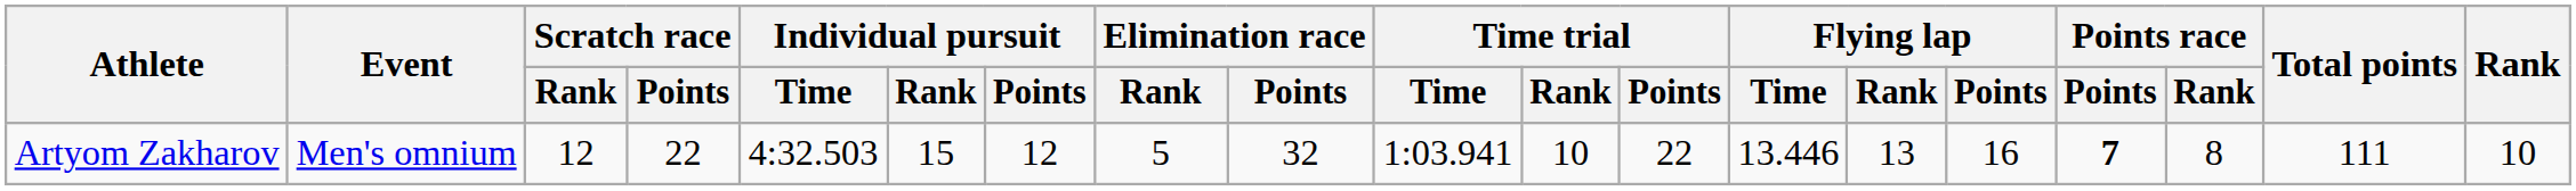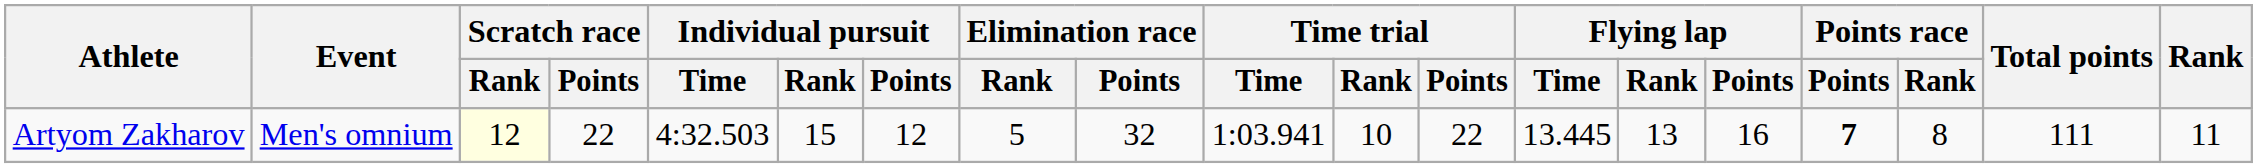Artyom Zakharov | Scratch race / Rank: no background -> lightyellow background
Artyom Zakharov | Flying lap / Time: 13.446 -> 13.445
Artyom Zakharov | Rank: 10 -> 11
